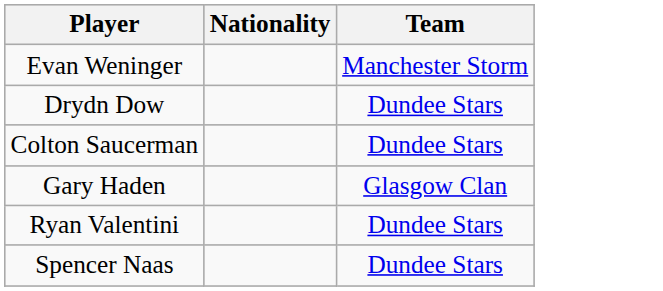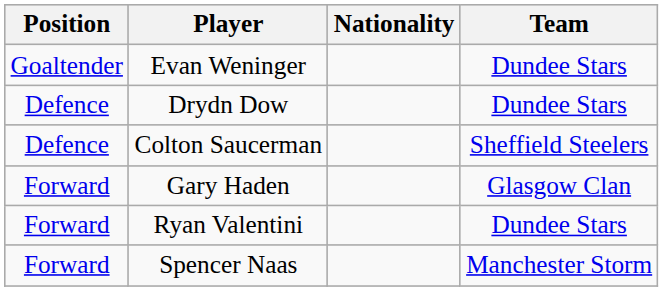+ column: Position | Goaltender | Defence | Defence | Forward | Forward | Forward
Evan Weninger | Team: Manchester Storm -> Dundee Stars
Colton Saucerman | Team: Dundee Stars -> Sheffield Steelers
Spencer Naas | Team: Dundee Stars -> Manchester Storm
